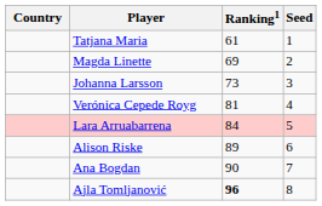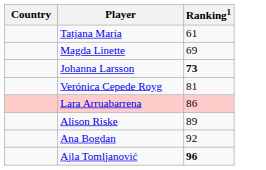- column: Seed | 1 | 2 | 3 | 4 | 5 | 6 | 7 | 8
Johanna Larsson | Ranking1: normal -> bold
Lara Arruabarrena | Ranking1: 84 -> 86
Ana Bogdan | Ranking1: 90 -> 92
